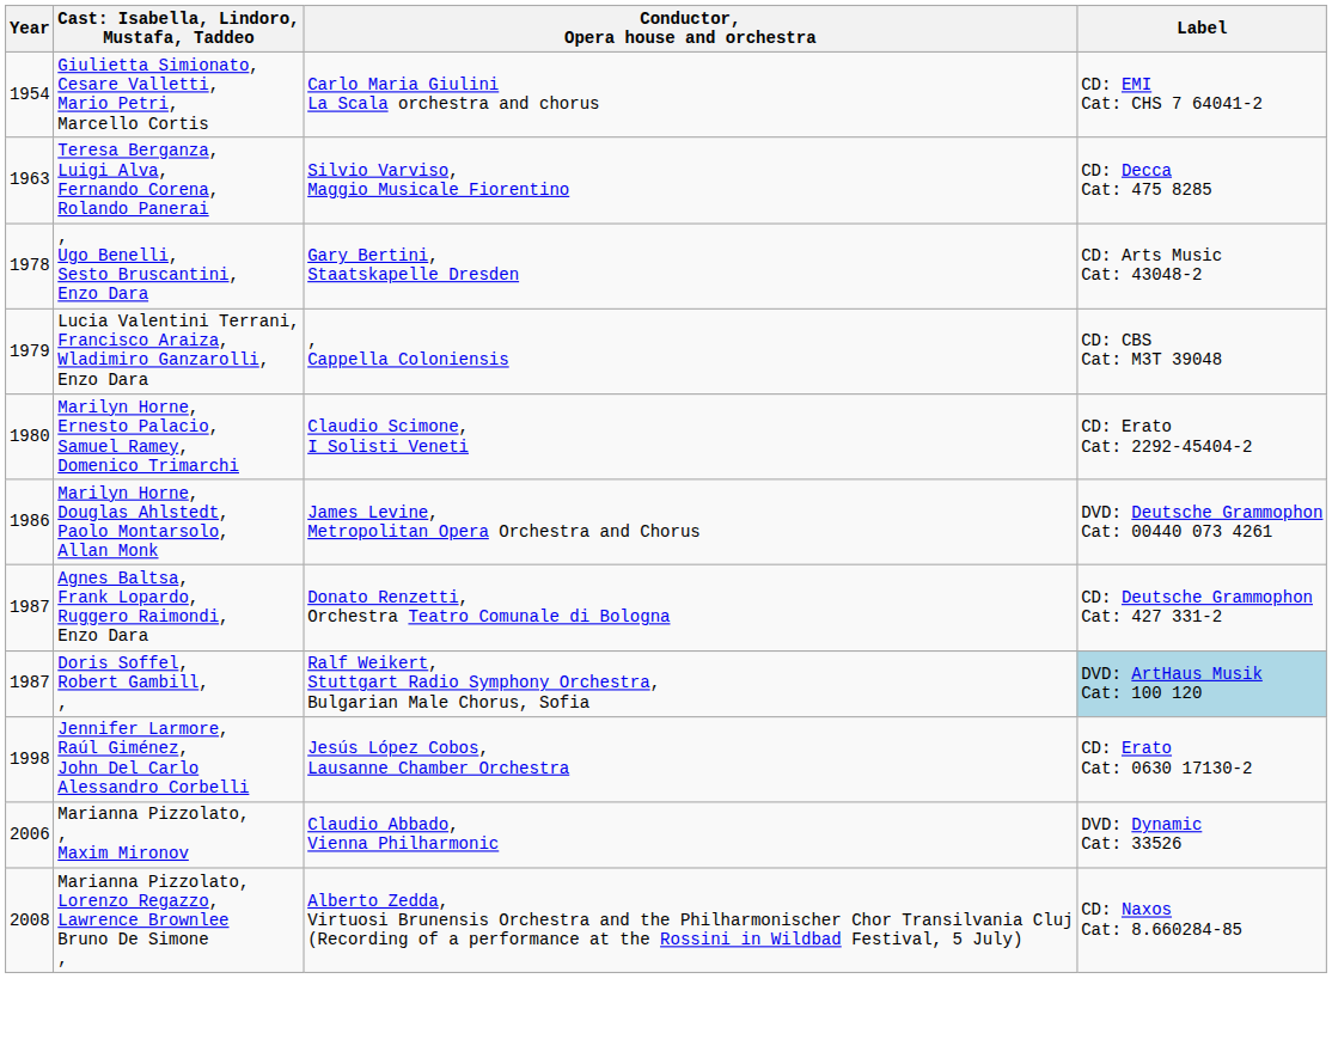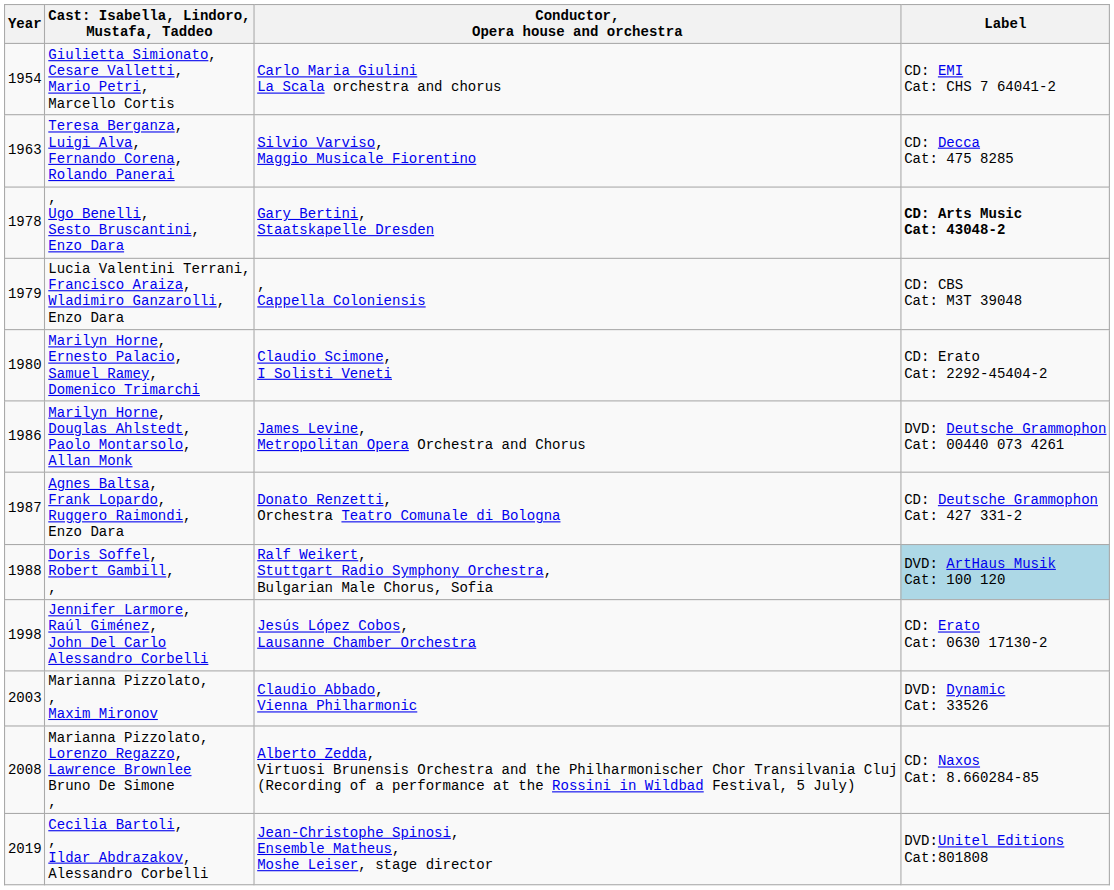, Ugo Benelli, Sesto Bruscantini, Enzo Dara | Label: normal -> bold
Doris Soffel, Robert Gambill, , | Year: 1987 -> 1988
Marianna Pizzolato, , Maxim Mironov | Year: 2006 -> 2003
+ row: 2019 | Cecilia Bartoli, , Ildar Abdrazakov, Alessandro Corbelli | Jean-Christophe Spinosi, Ensemble Matheus, Moshe Leiser, stage director | DVD:Unitel Editions Cat:801808
